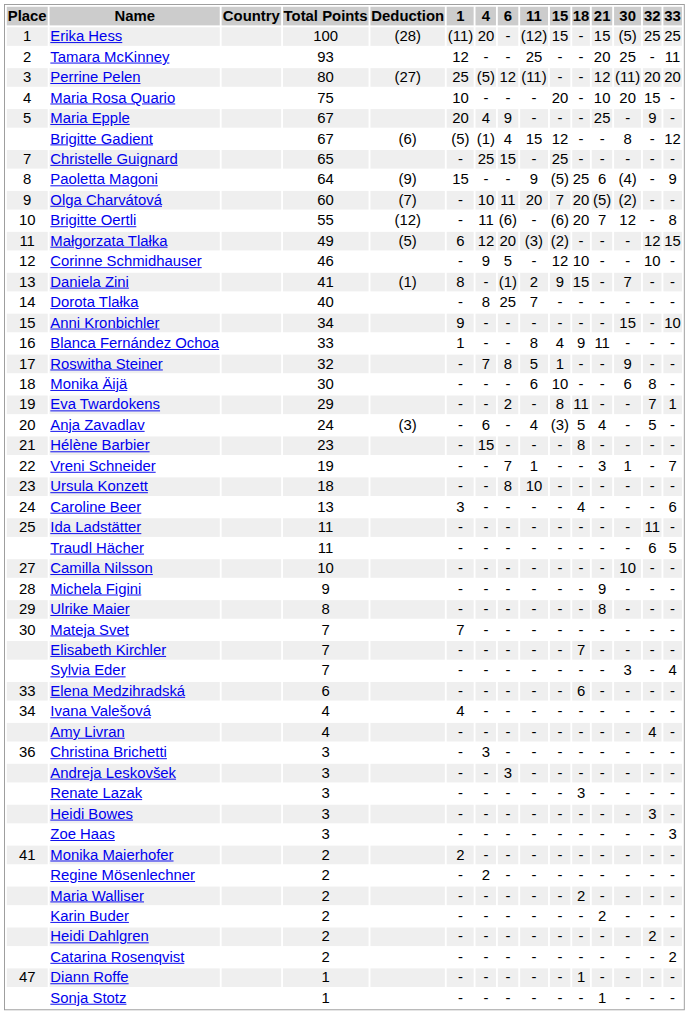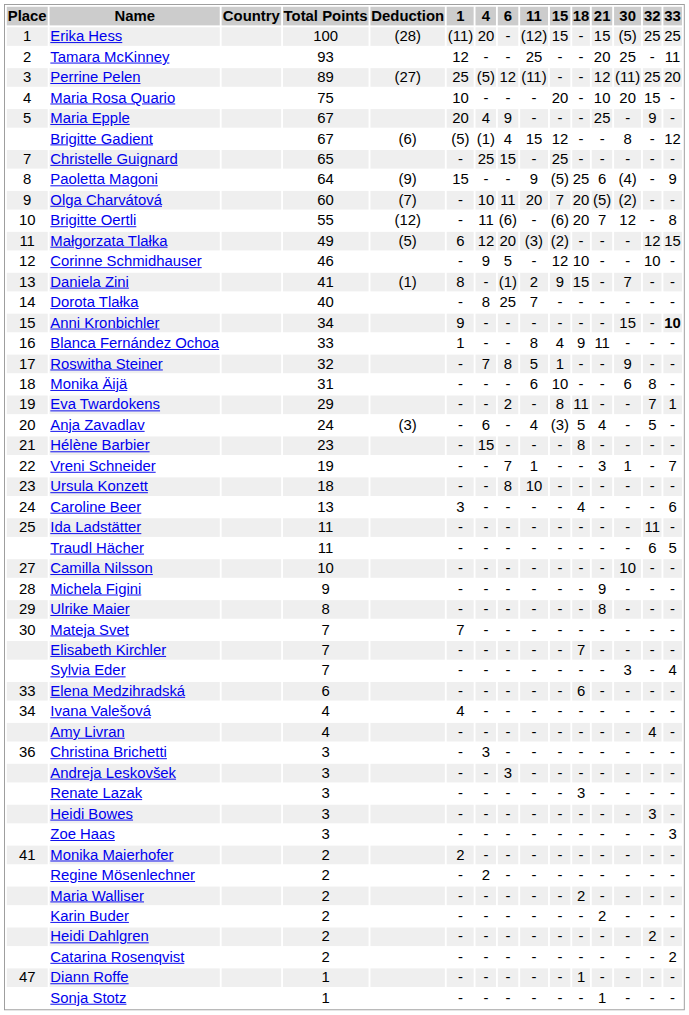Perrine Pelen | Total Points: 80 -> 89
Perrine Pelen | 32: 20 -> 25
Anni Kronbichler | 33: normal -> bold
Monika Äijä | Total Points: 30 -> 31
